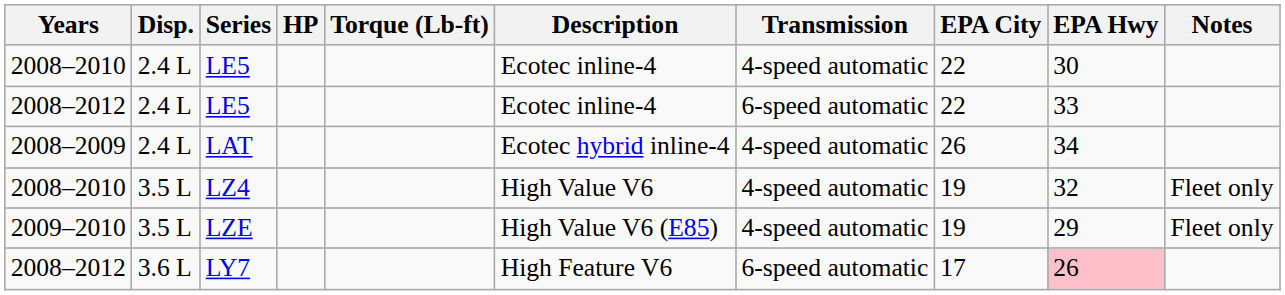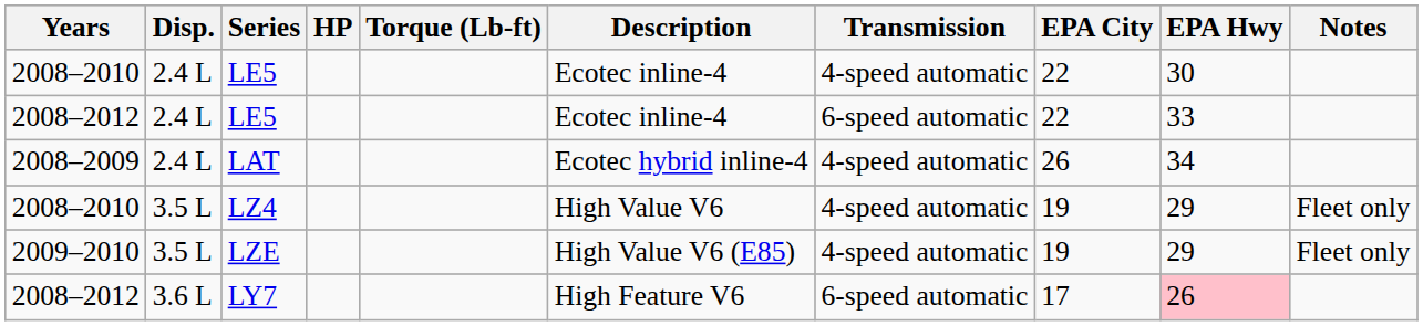LZ4 | EPA Hwy: 32 -> 29
